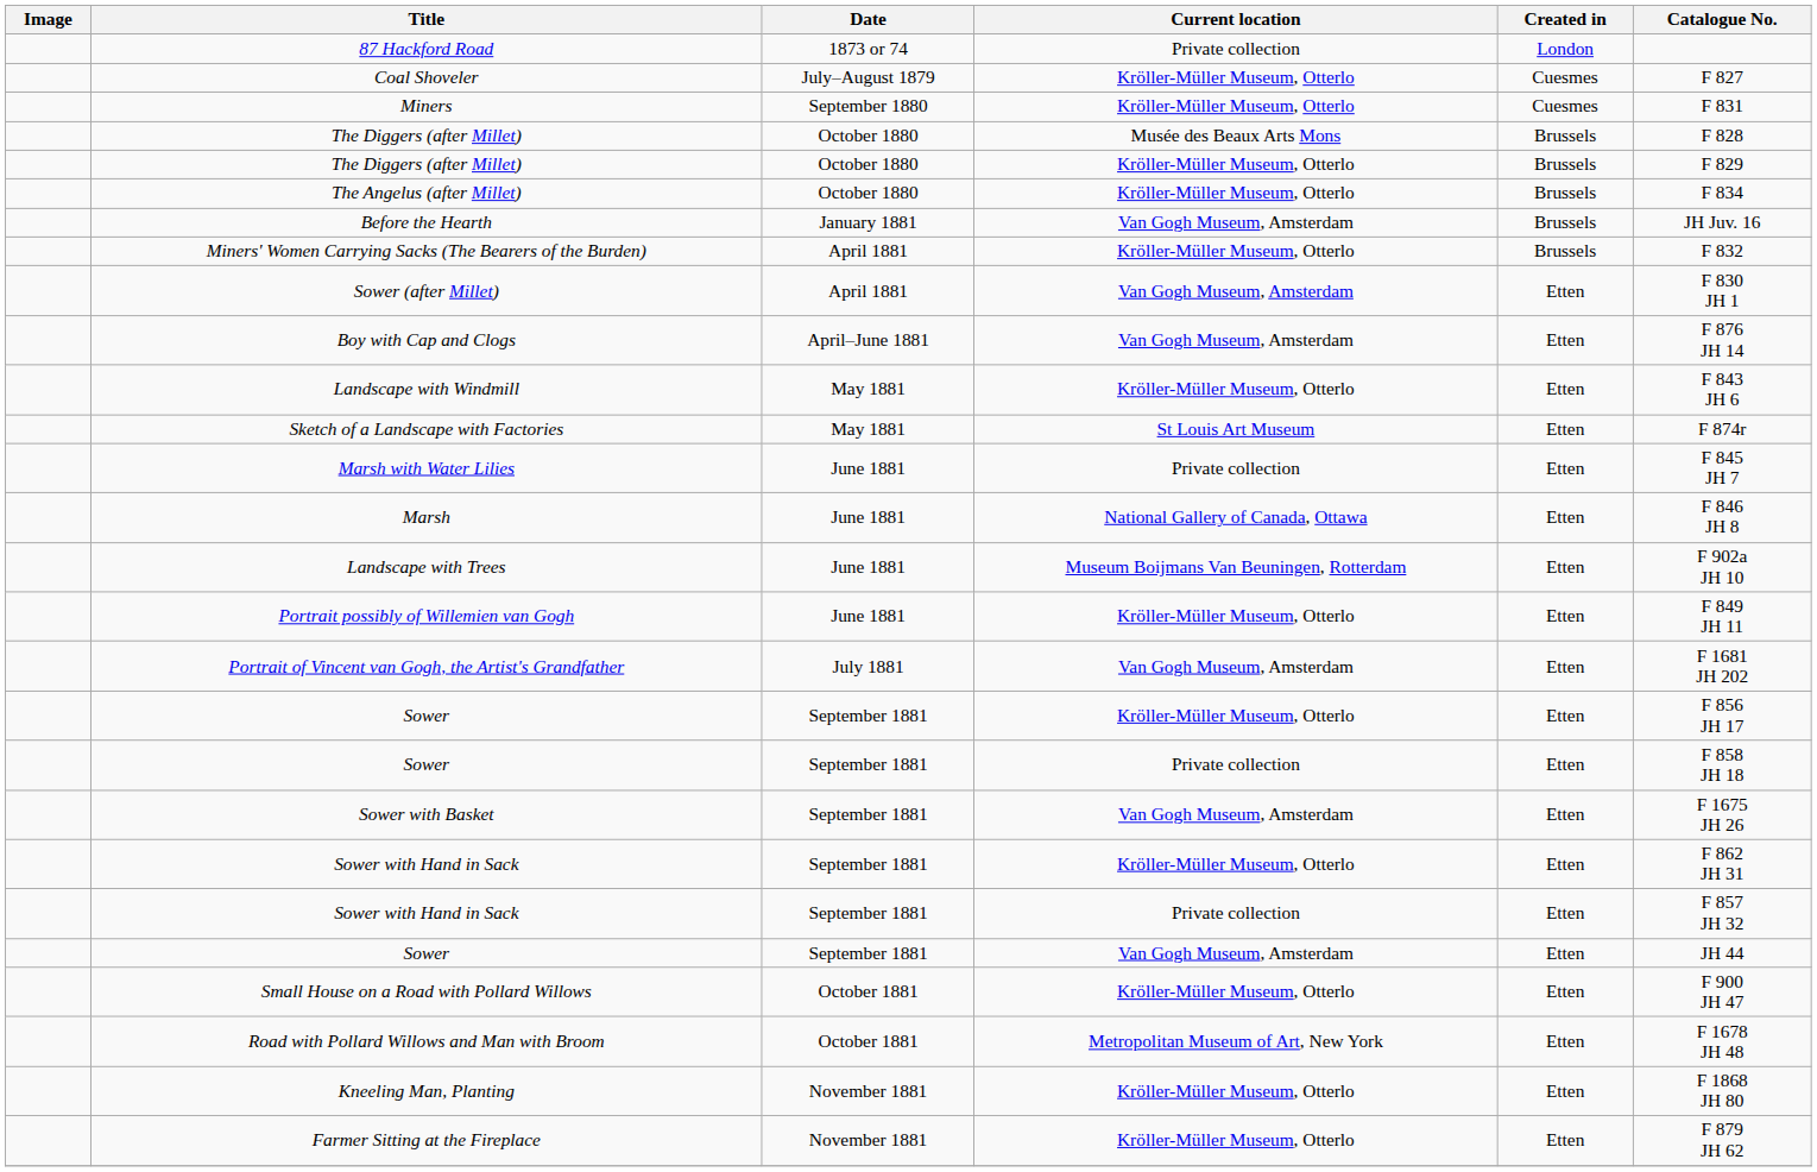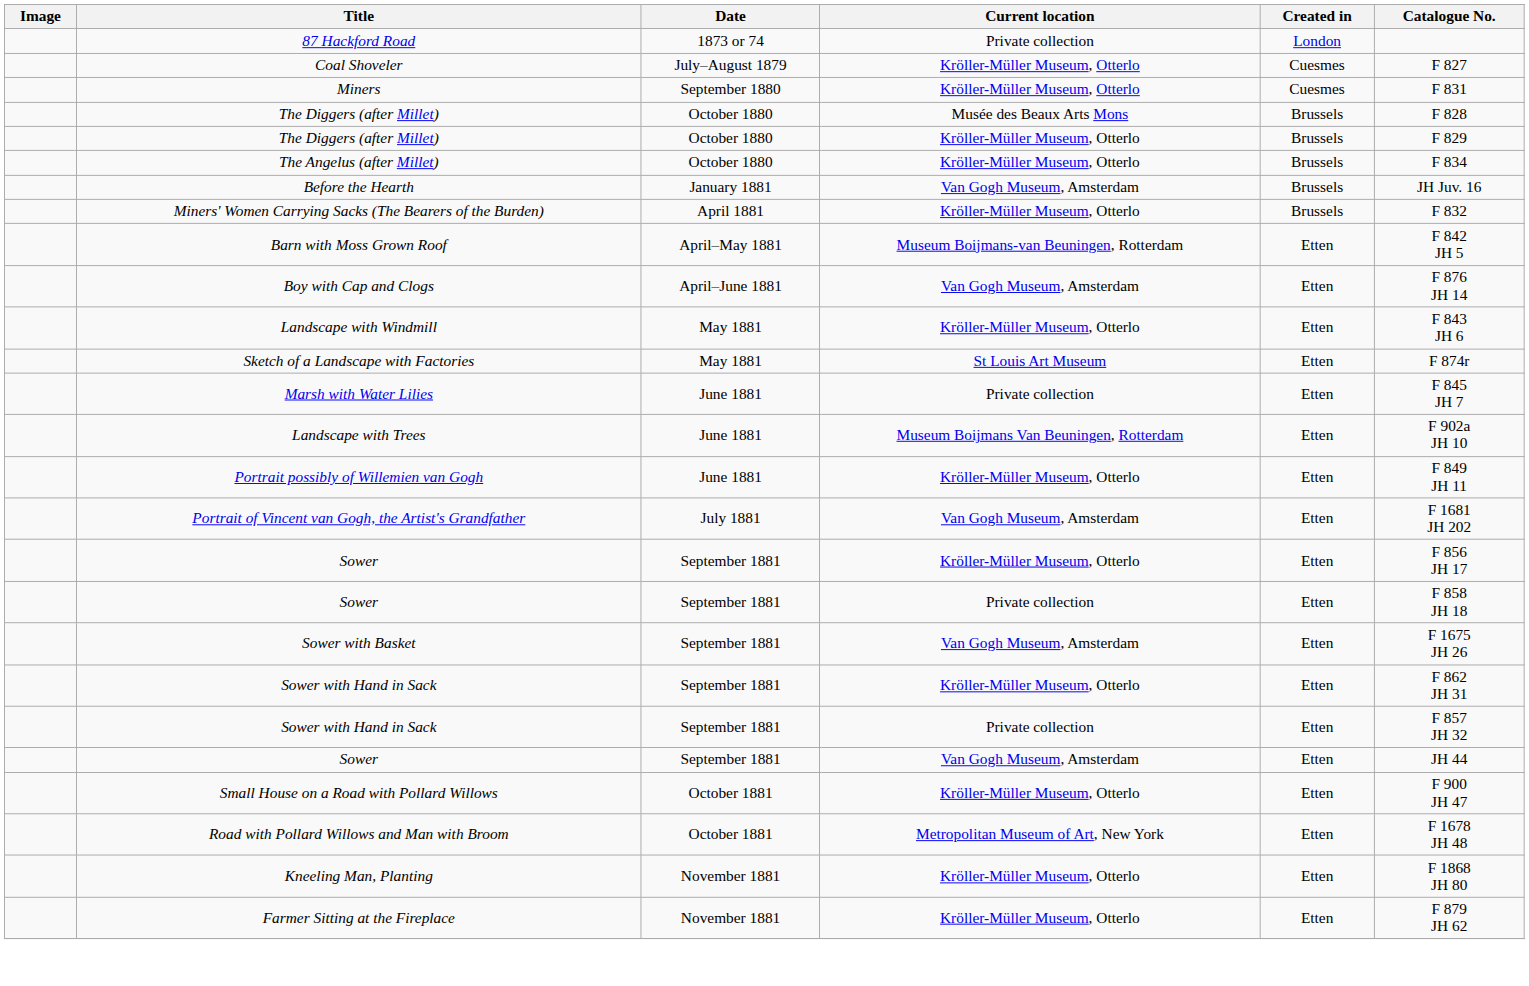- row: Sower (after Millet) | April 1881 | Van Gogh Museum, Amsterdam | Etten | F 830 JH 1
+ row: Barn with Moss Grown Roof | April–May 1881 | Museum Boijmans-van Beuningen, Rotterdam | Etten | F 842 JH 5
- row: Marsh | June 1881 | National Gallery of Canada, Ottawa | Etten | F 846 JH 8
